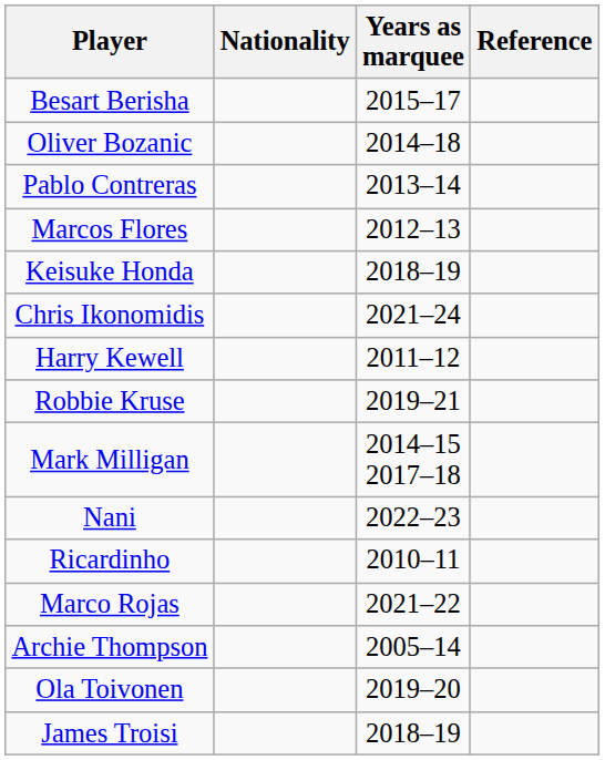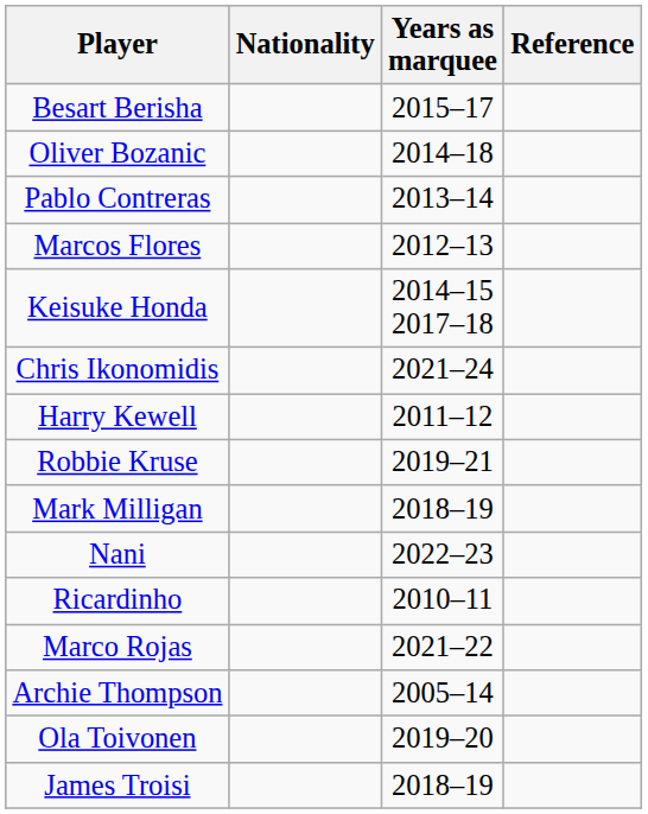Keisuke Honda | Years as marquee: 2018–19 -> 2014–15 2017–18
Mark Milligan | Years as marquee: 2014–15 2017–18 -> 2018–19
